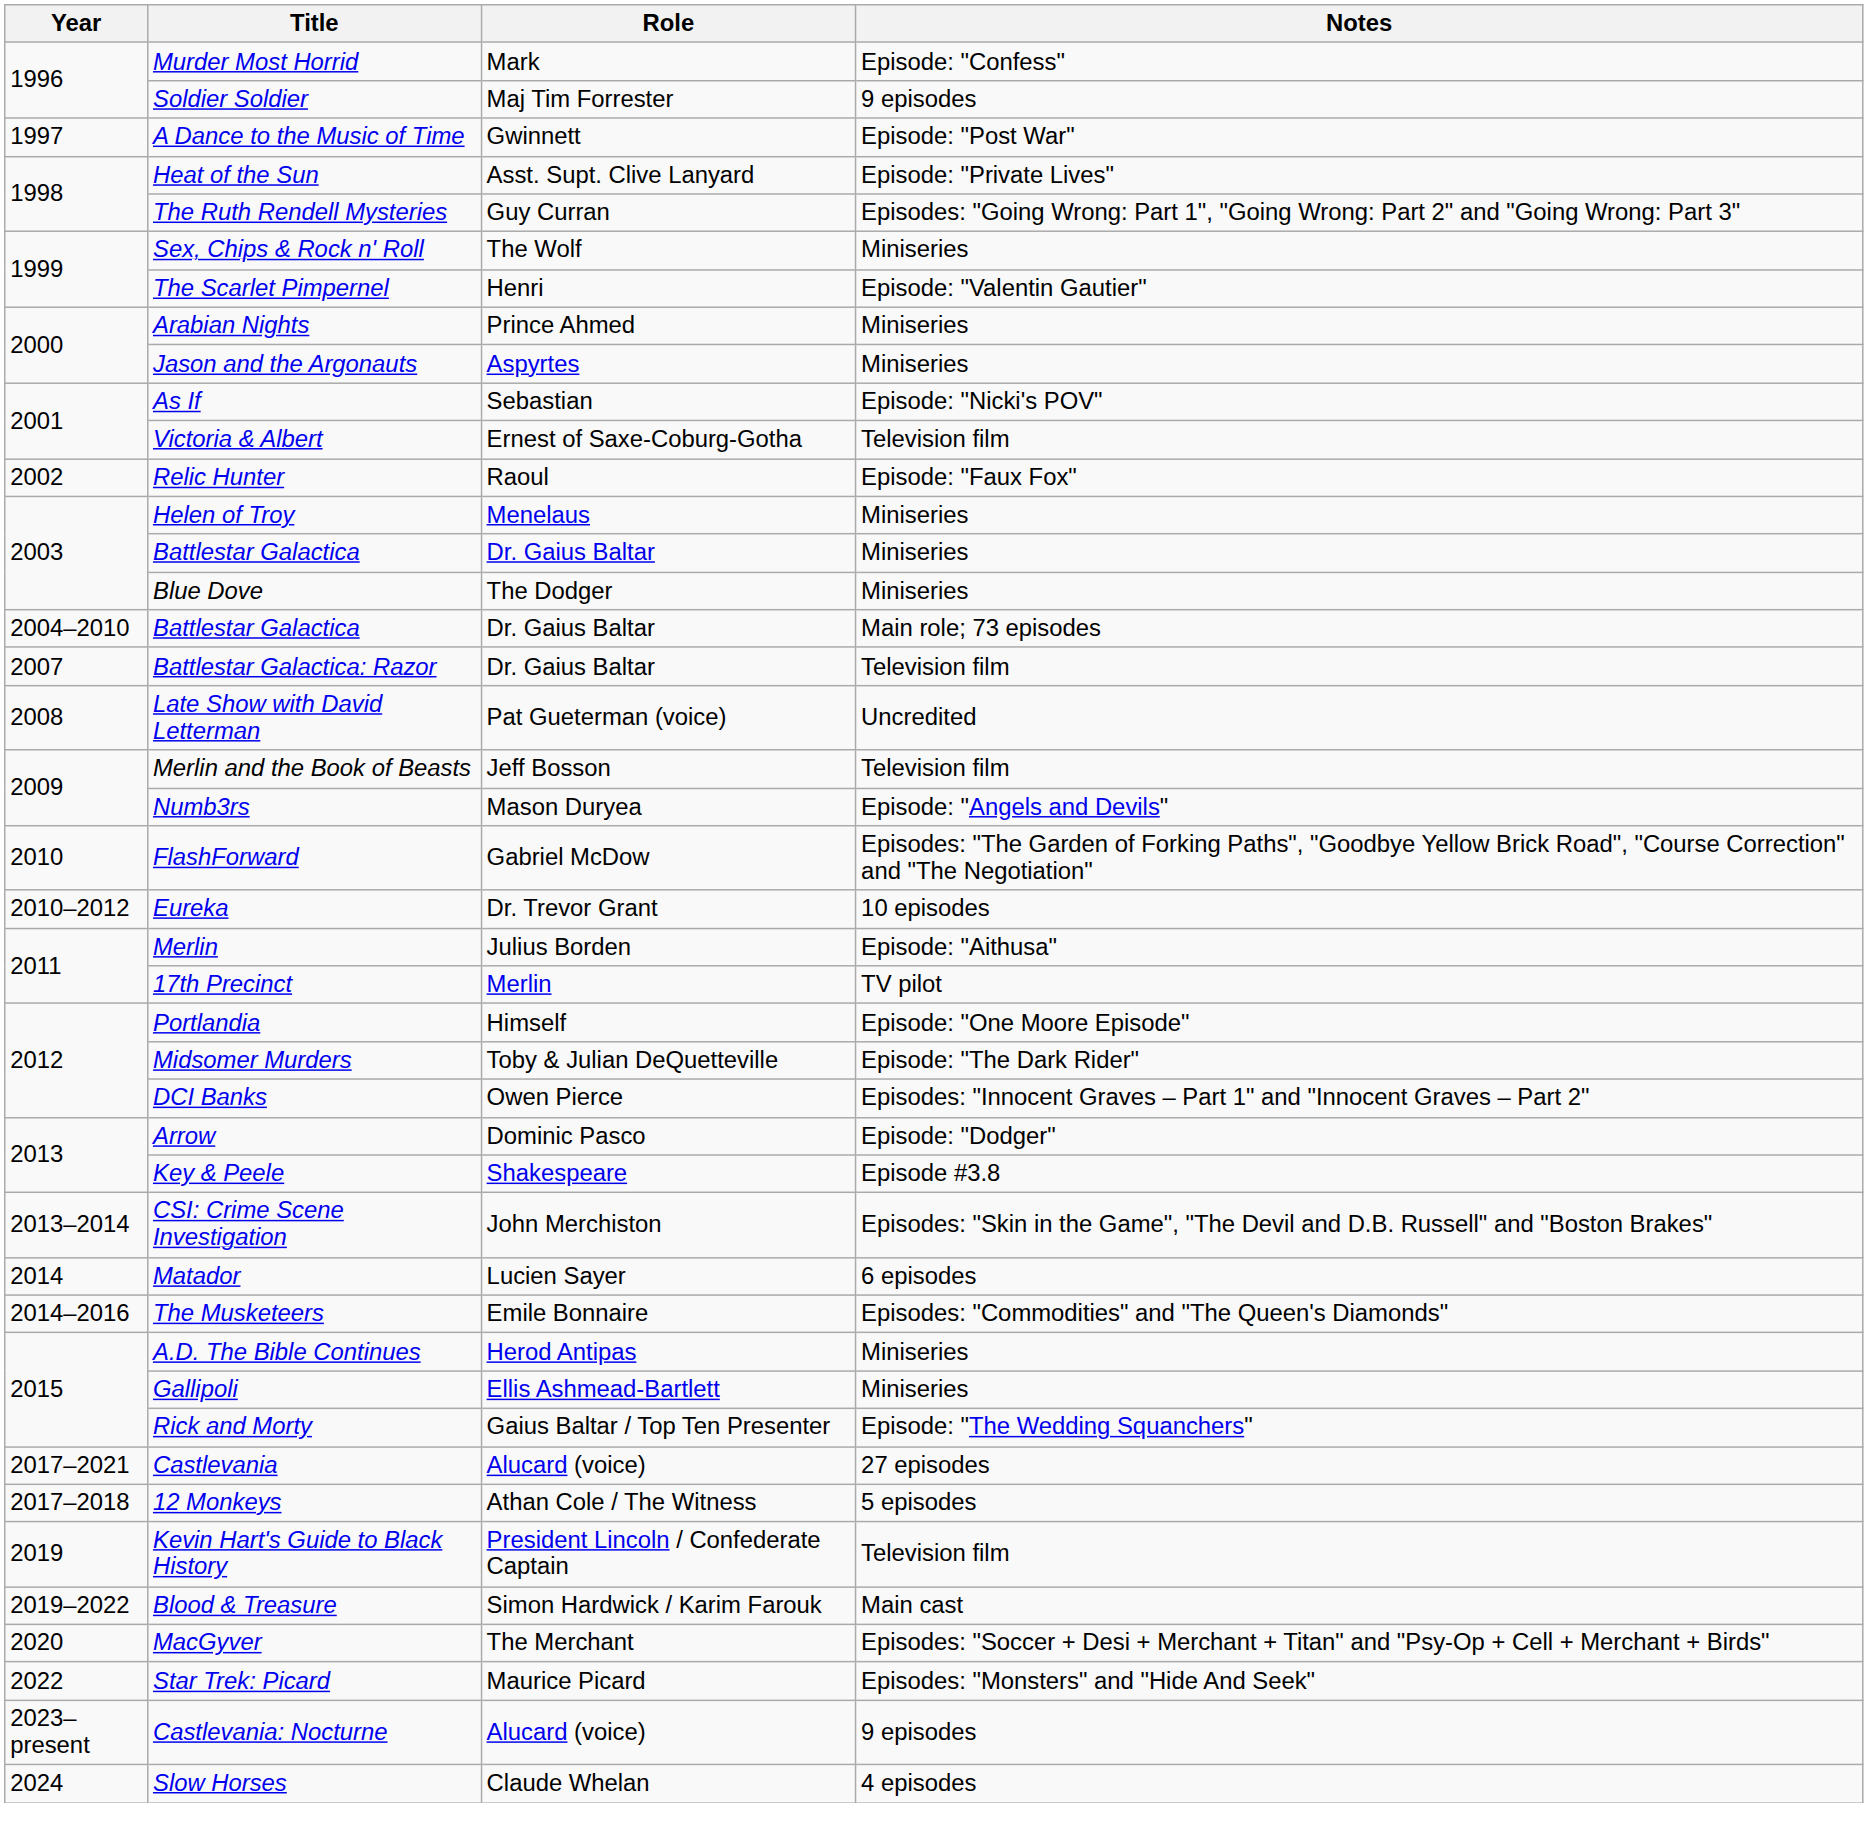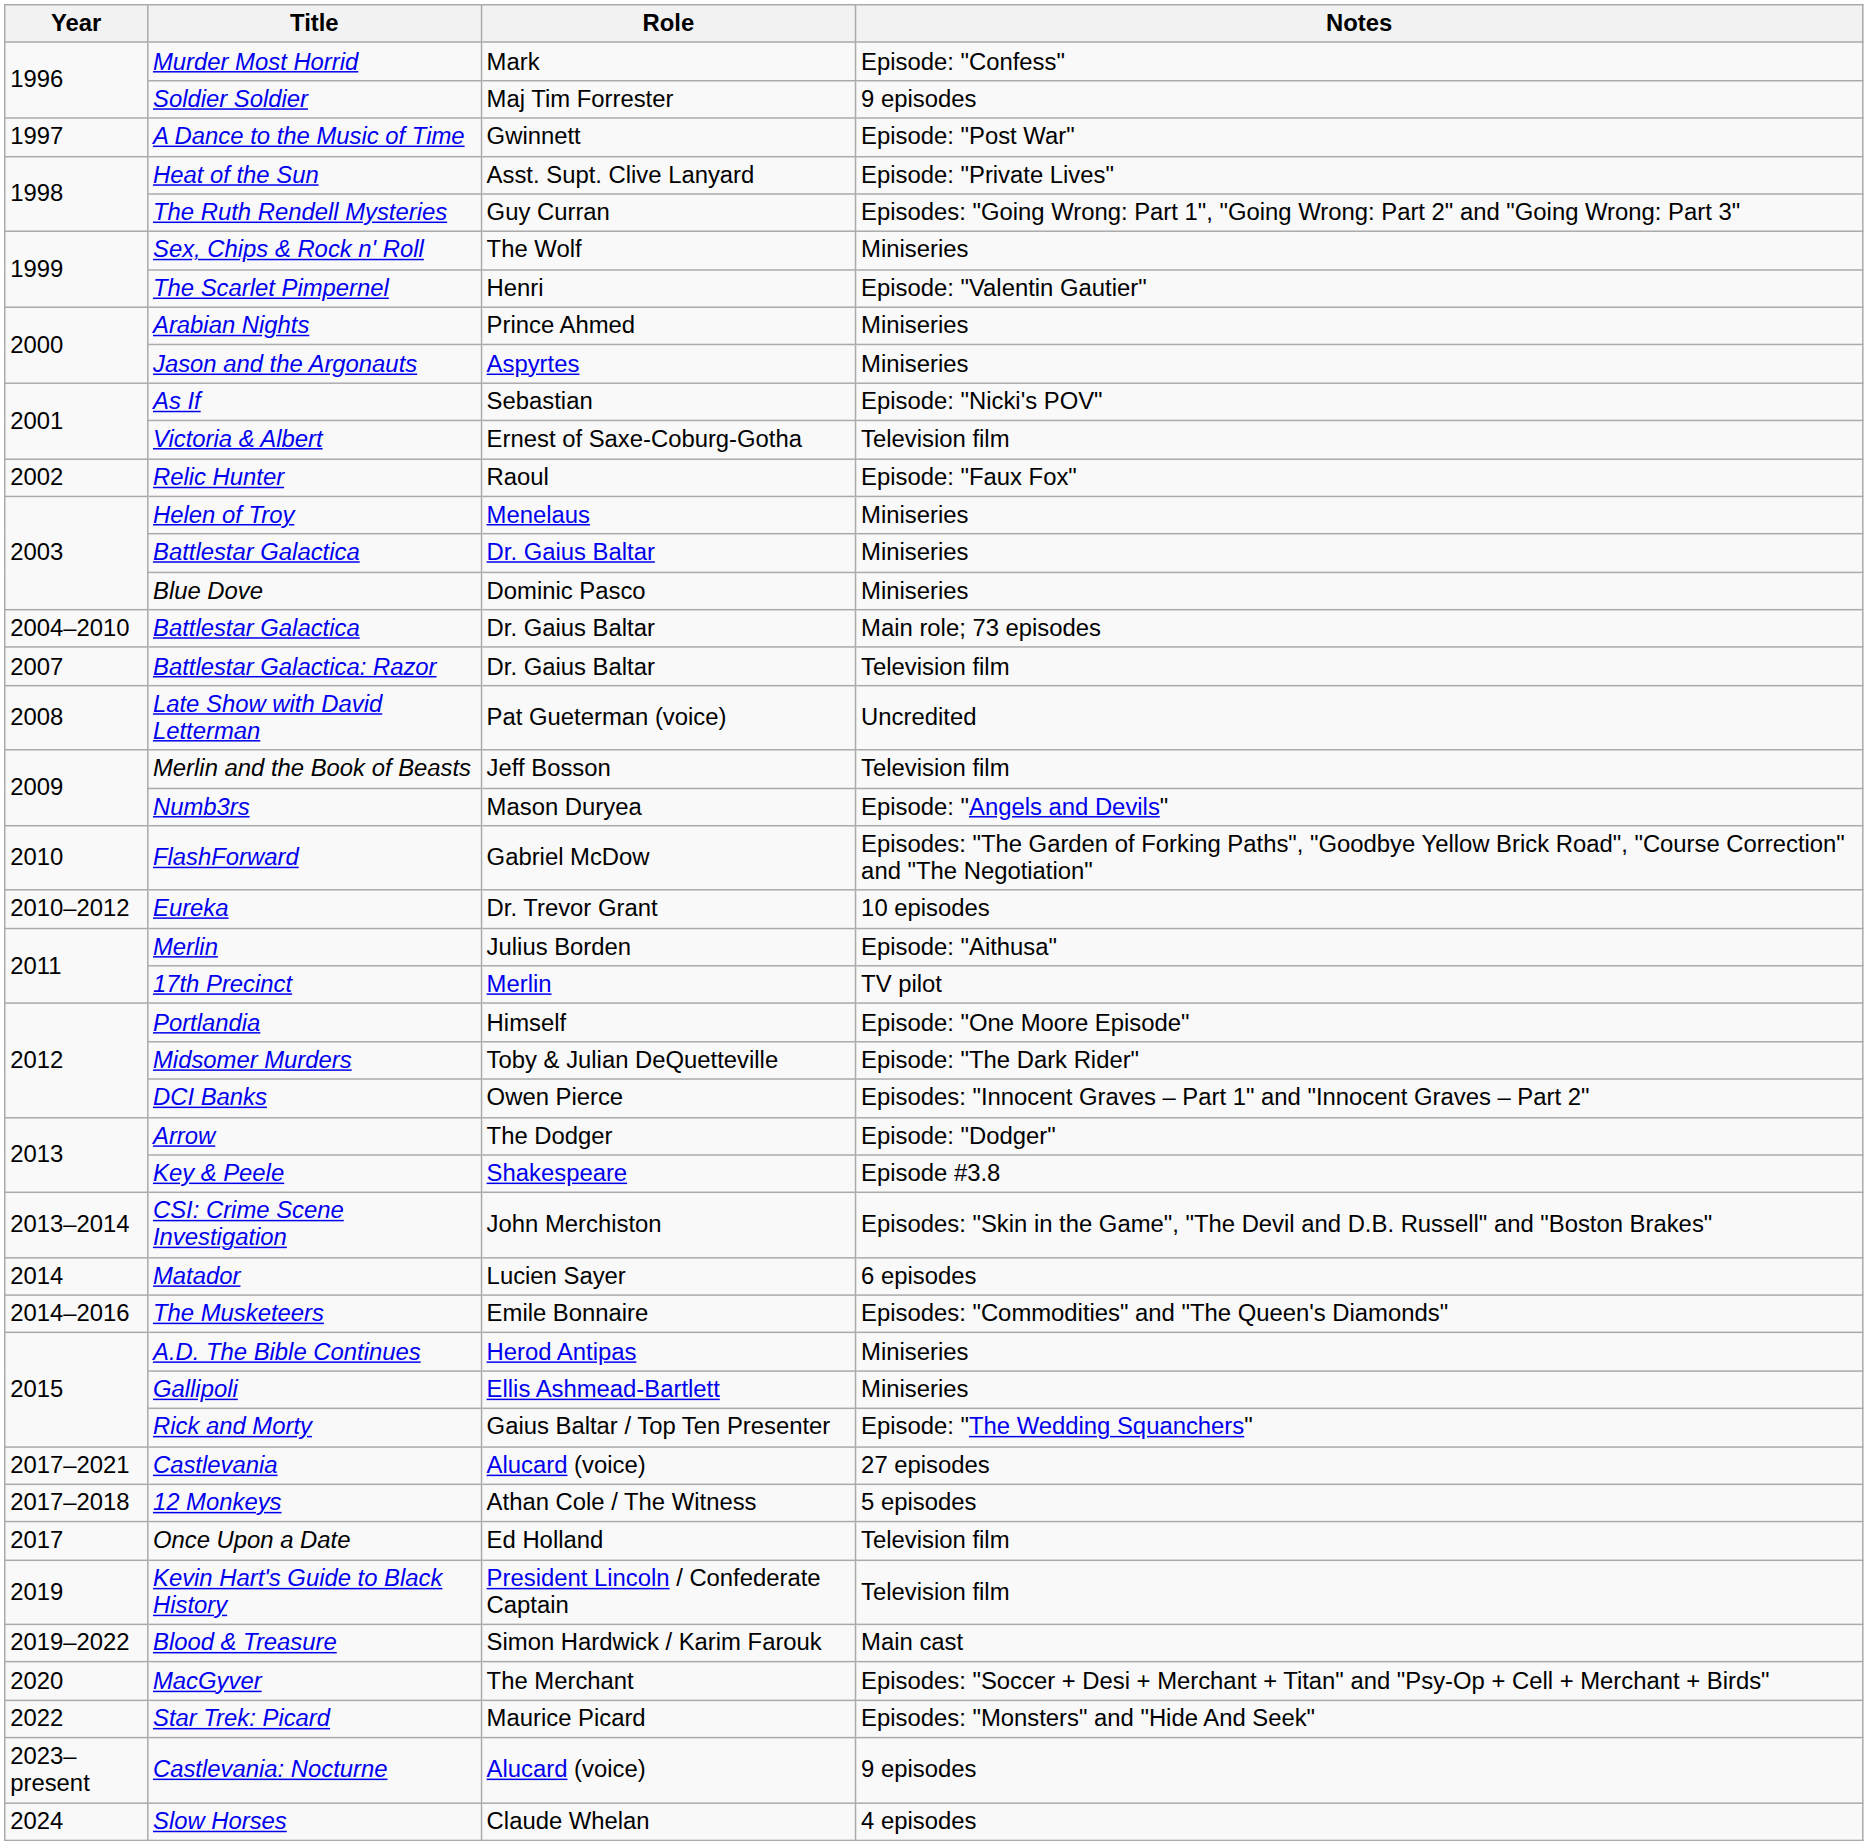Blue Dove | Role: The Dodger -> Dominic Pasco
Arrow | Role: Dominic Pasco -> The Dodger
+ row: 2017 | Once Upon a Date | Ed Holland | Television film
